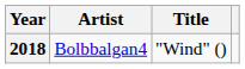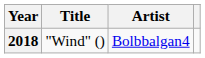columns swapped: Title <-> Artist
